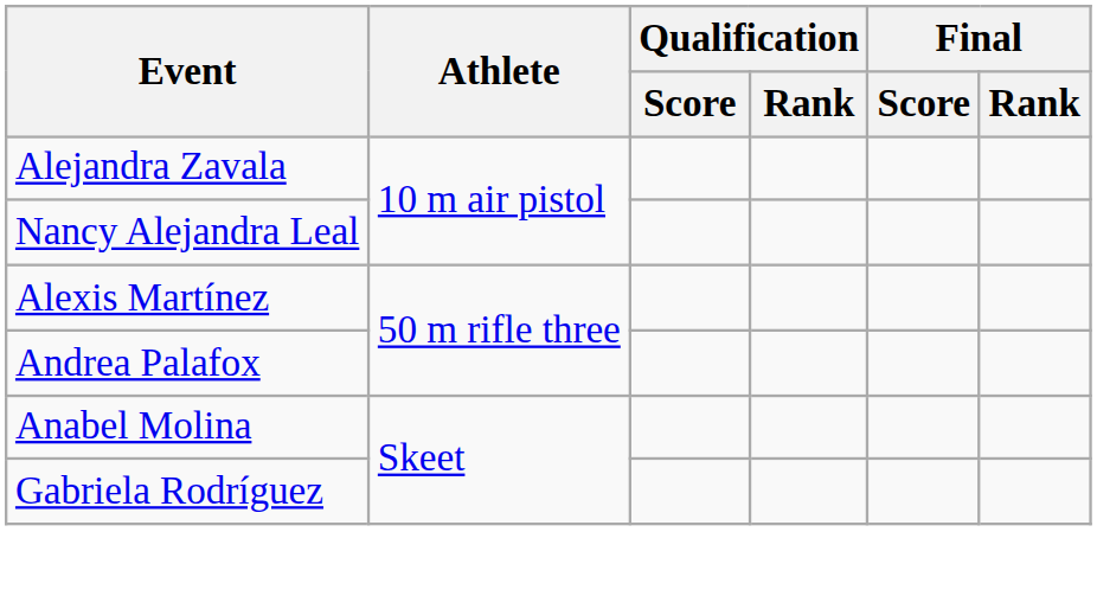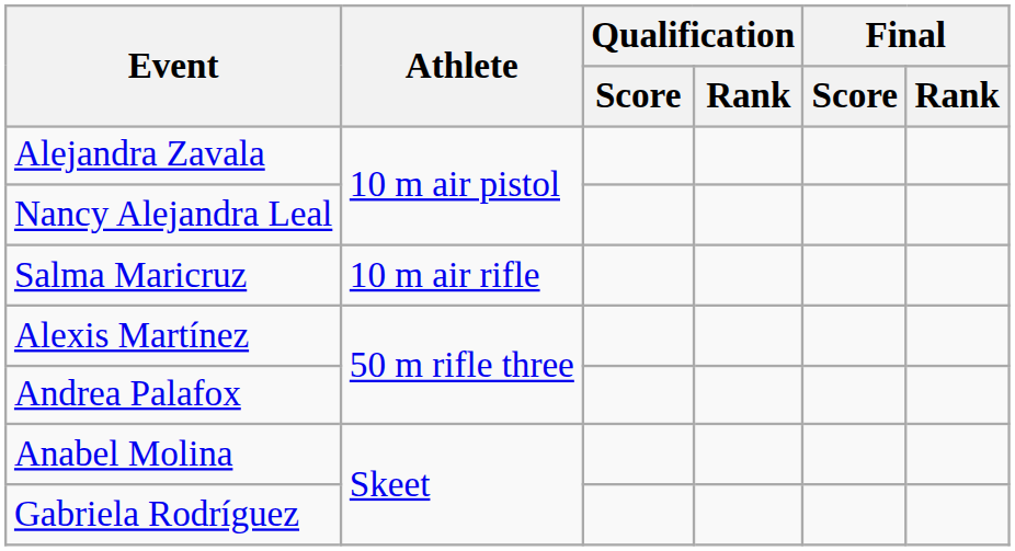+ row: Salma Maricruz | 10 m air rifle
